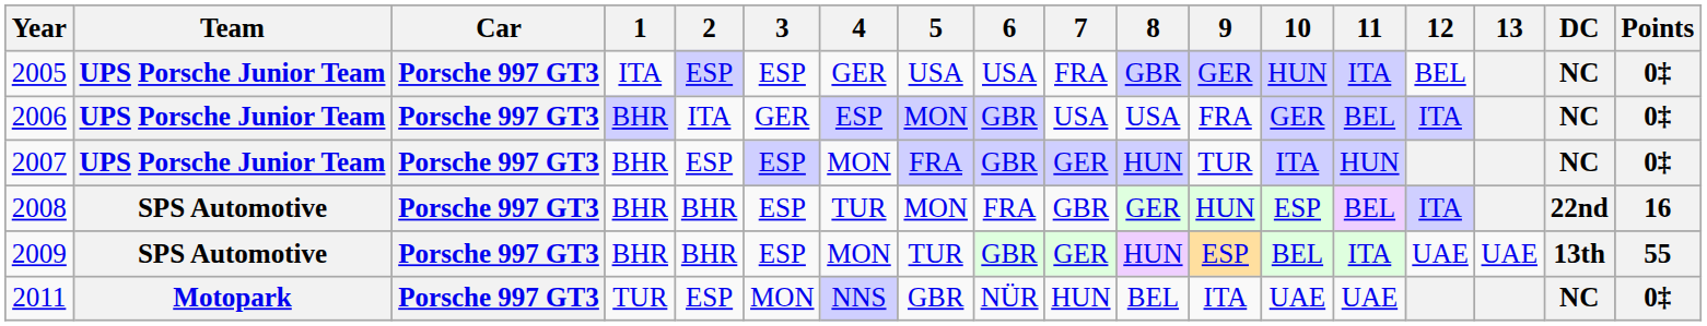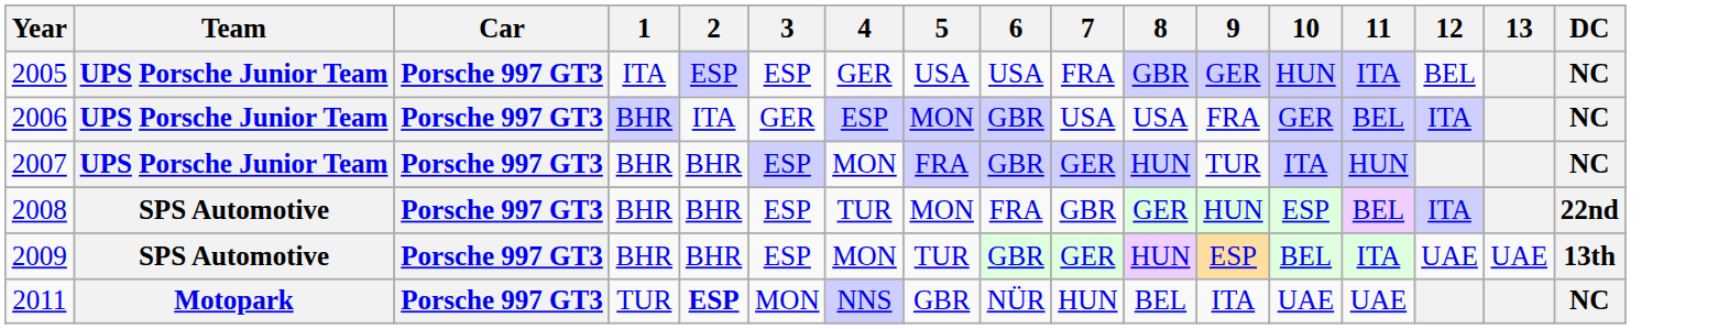- column: Points | 0‡ | 0‡ | 0‡ | 16 | 55 | 0‡
2007 | 2: ESP -> BHR
2011 | 2: normal -> bold
